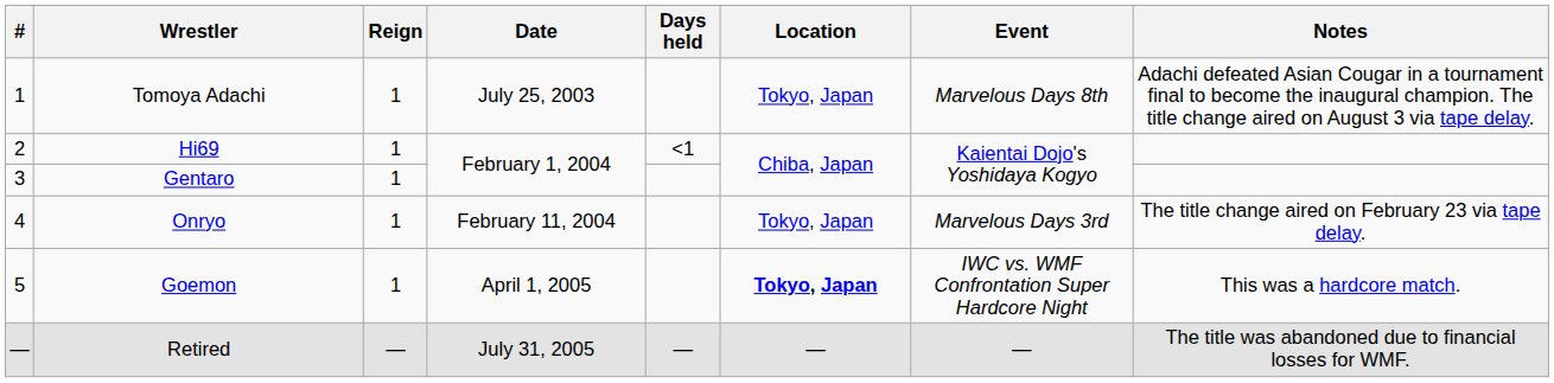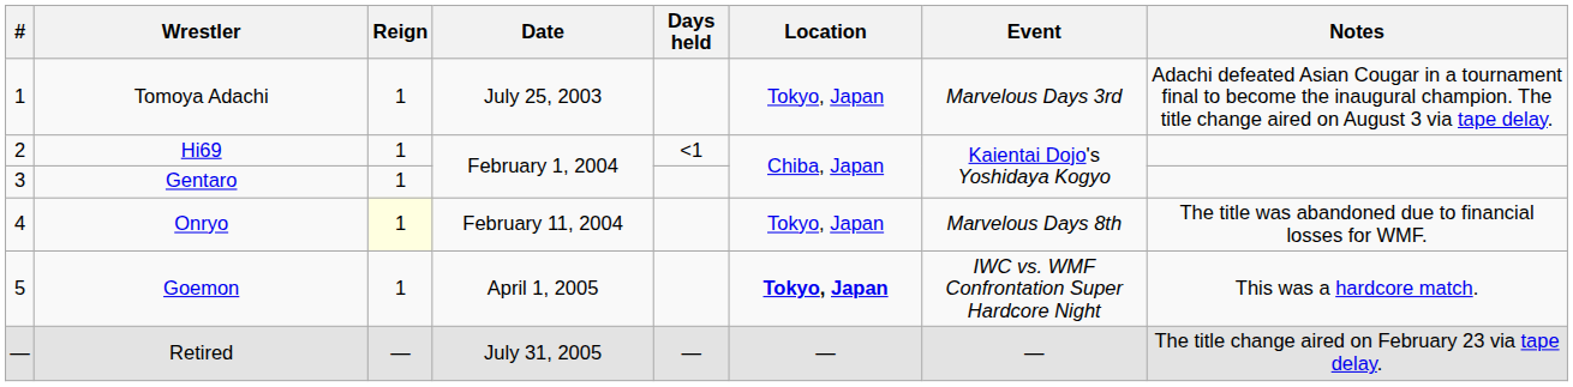Tomoya Adachi | Event: Marvelous Days 8th -> Marvelous Days 3rd
Onryo | Reign: no background -> lightyellow background
Onryo | Event: Marvelous Days 3rd -> Marvelous Days 8th
Onryo | Notes: The title change aired on February 23 via tape delay. -> The title was abandoned due to financial losses for WMF.
Retired | Notes: The title was abandoned due to financial losses for WMF. -> The title change aired on February 23 via tape delay.
